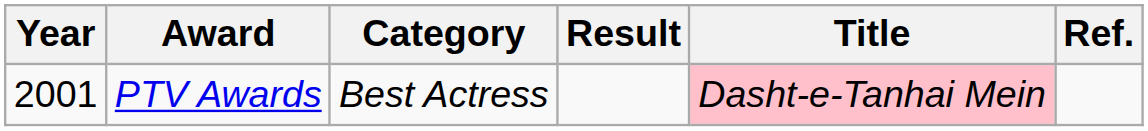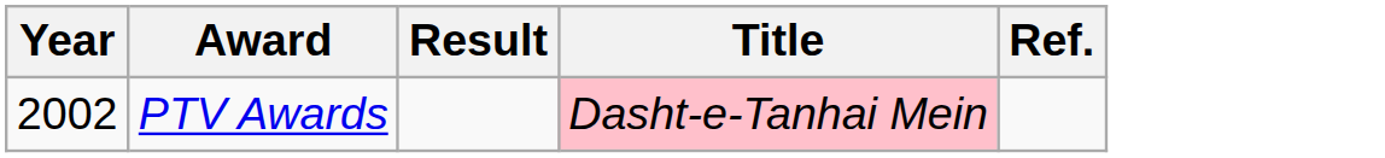- column: Category | Best Actress
PTV Awards | Year: 2001 -> 2002
